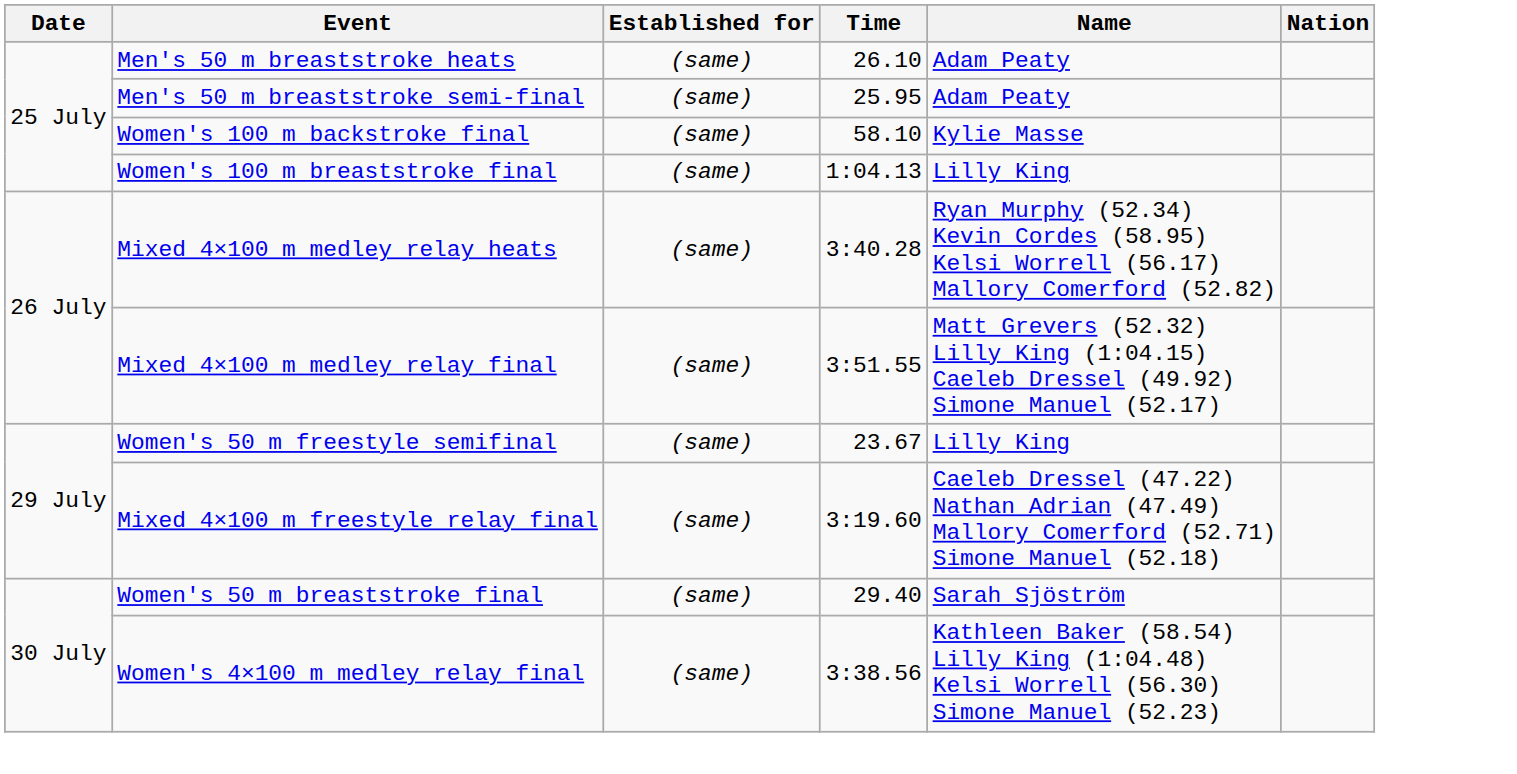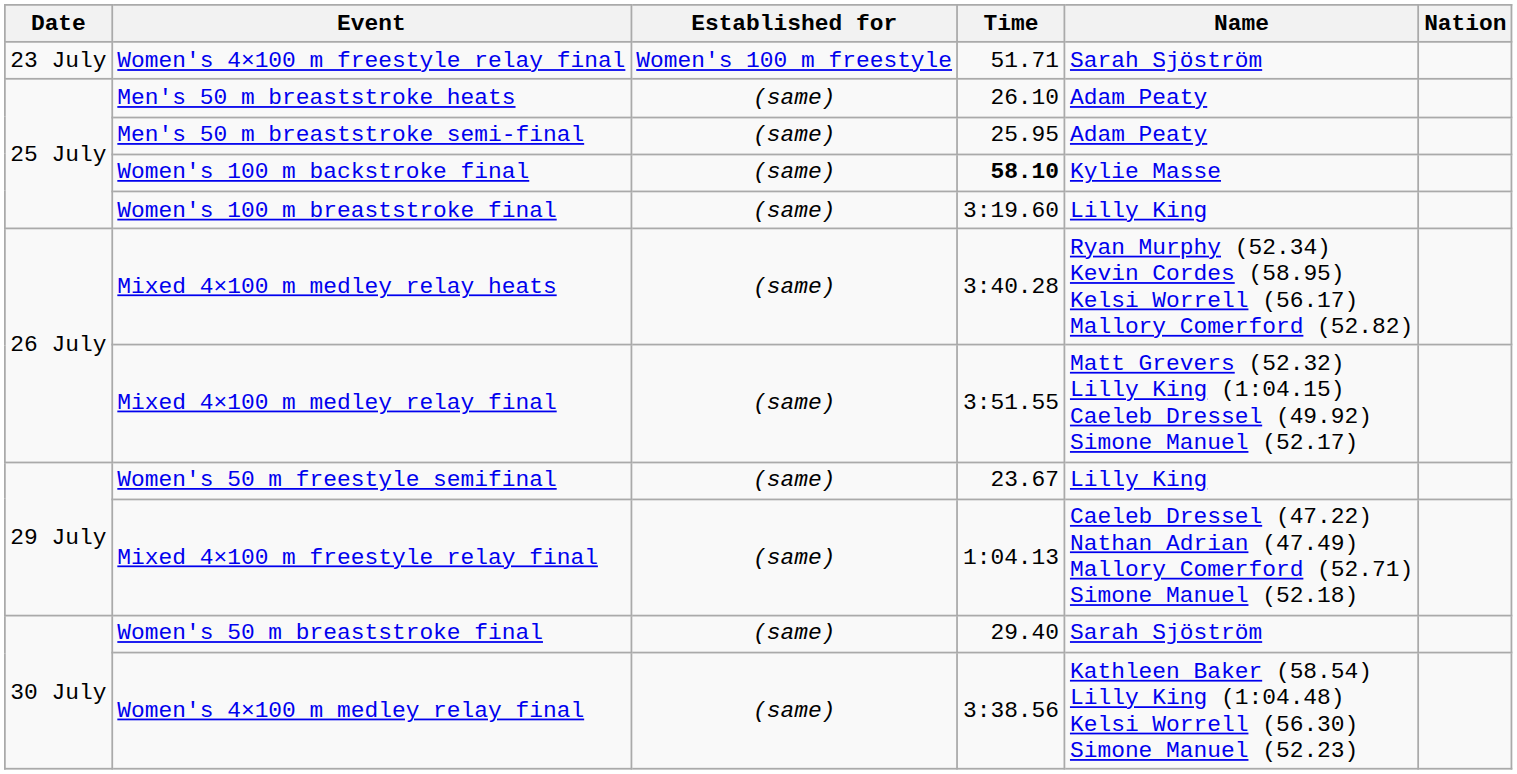+ row: 23 July | Women's 4×100 m freestyle relay final | Women's 100 m freestyle | 51.71 | Sarah Sjöström
Women's 100 m backstroke final | Time: normal -> bold
Women's 100 m breaststroke final | Time: 1:04.13 -> 3:19.60
Mixed 4×100 m freestyle relay final | Time: 3:19.60 -> 1:04.13
